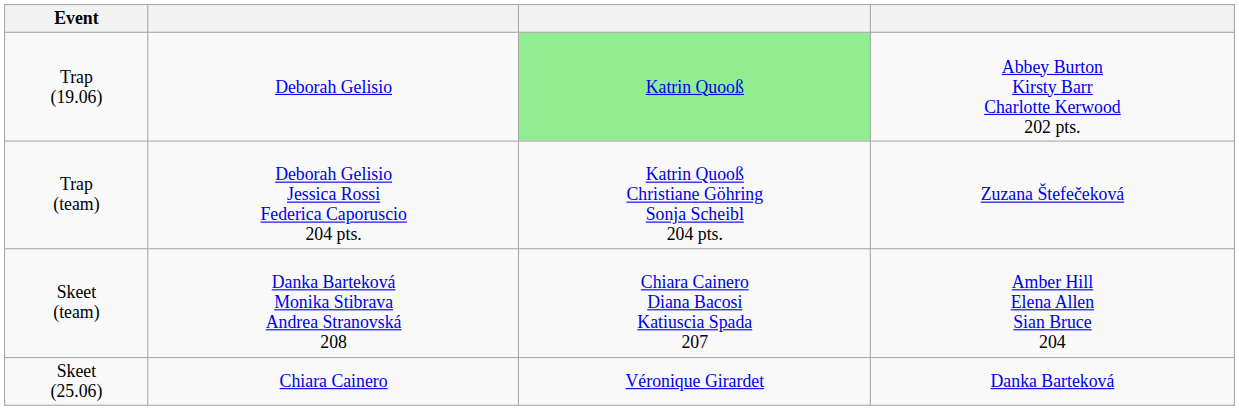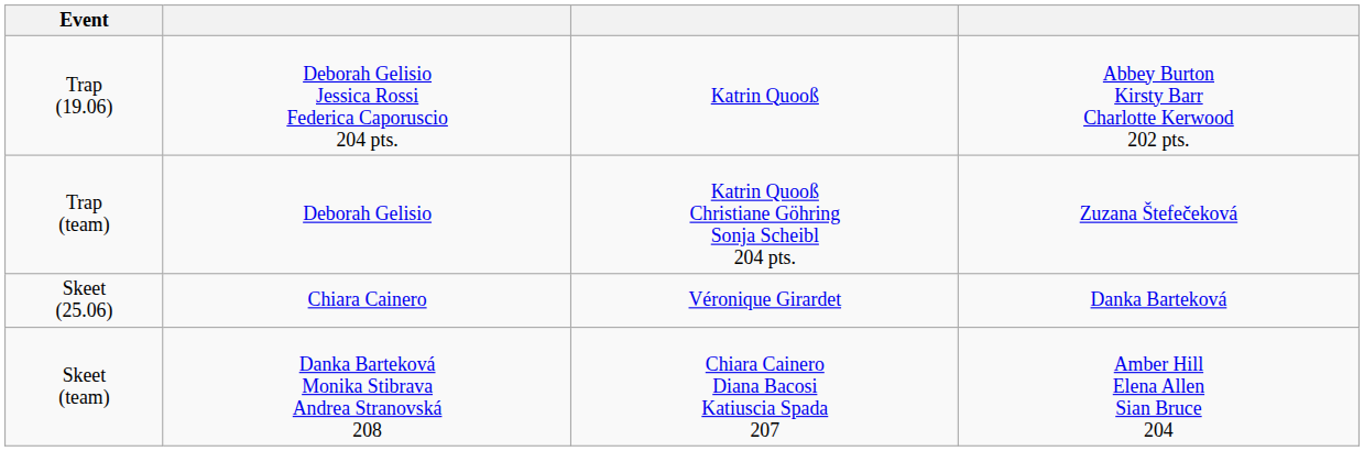Trap (19.06) | column 2: Deborah Gelisio -> Deborah Gelisio Jessica Rossi Federica Caporuscio 204 pts.
Trap (19.06) | column 3: lightgreen background -> no background
Trap (team) | column 2: Deborah Gelisio Jessica Rossi Federica Caporuscio 204 pts. -> Deborah Gelisio
rows swapped: Skeet (25.06) <-> Skeet (team)
